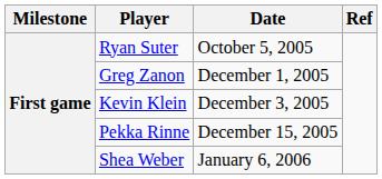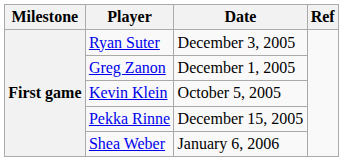Ryan Suter | Date: October 5, 2005 -> December 3, 2005
Kevin Klein | Date: December 3, 2005 -> October 5, 2005
